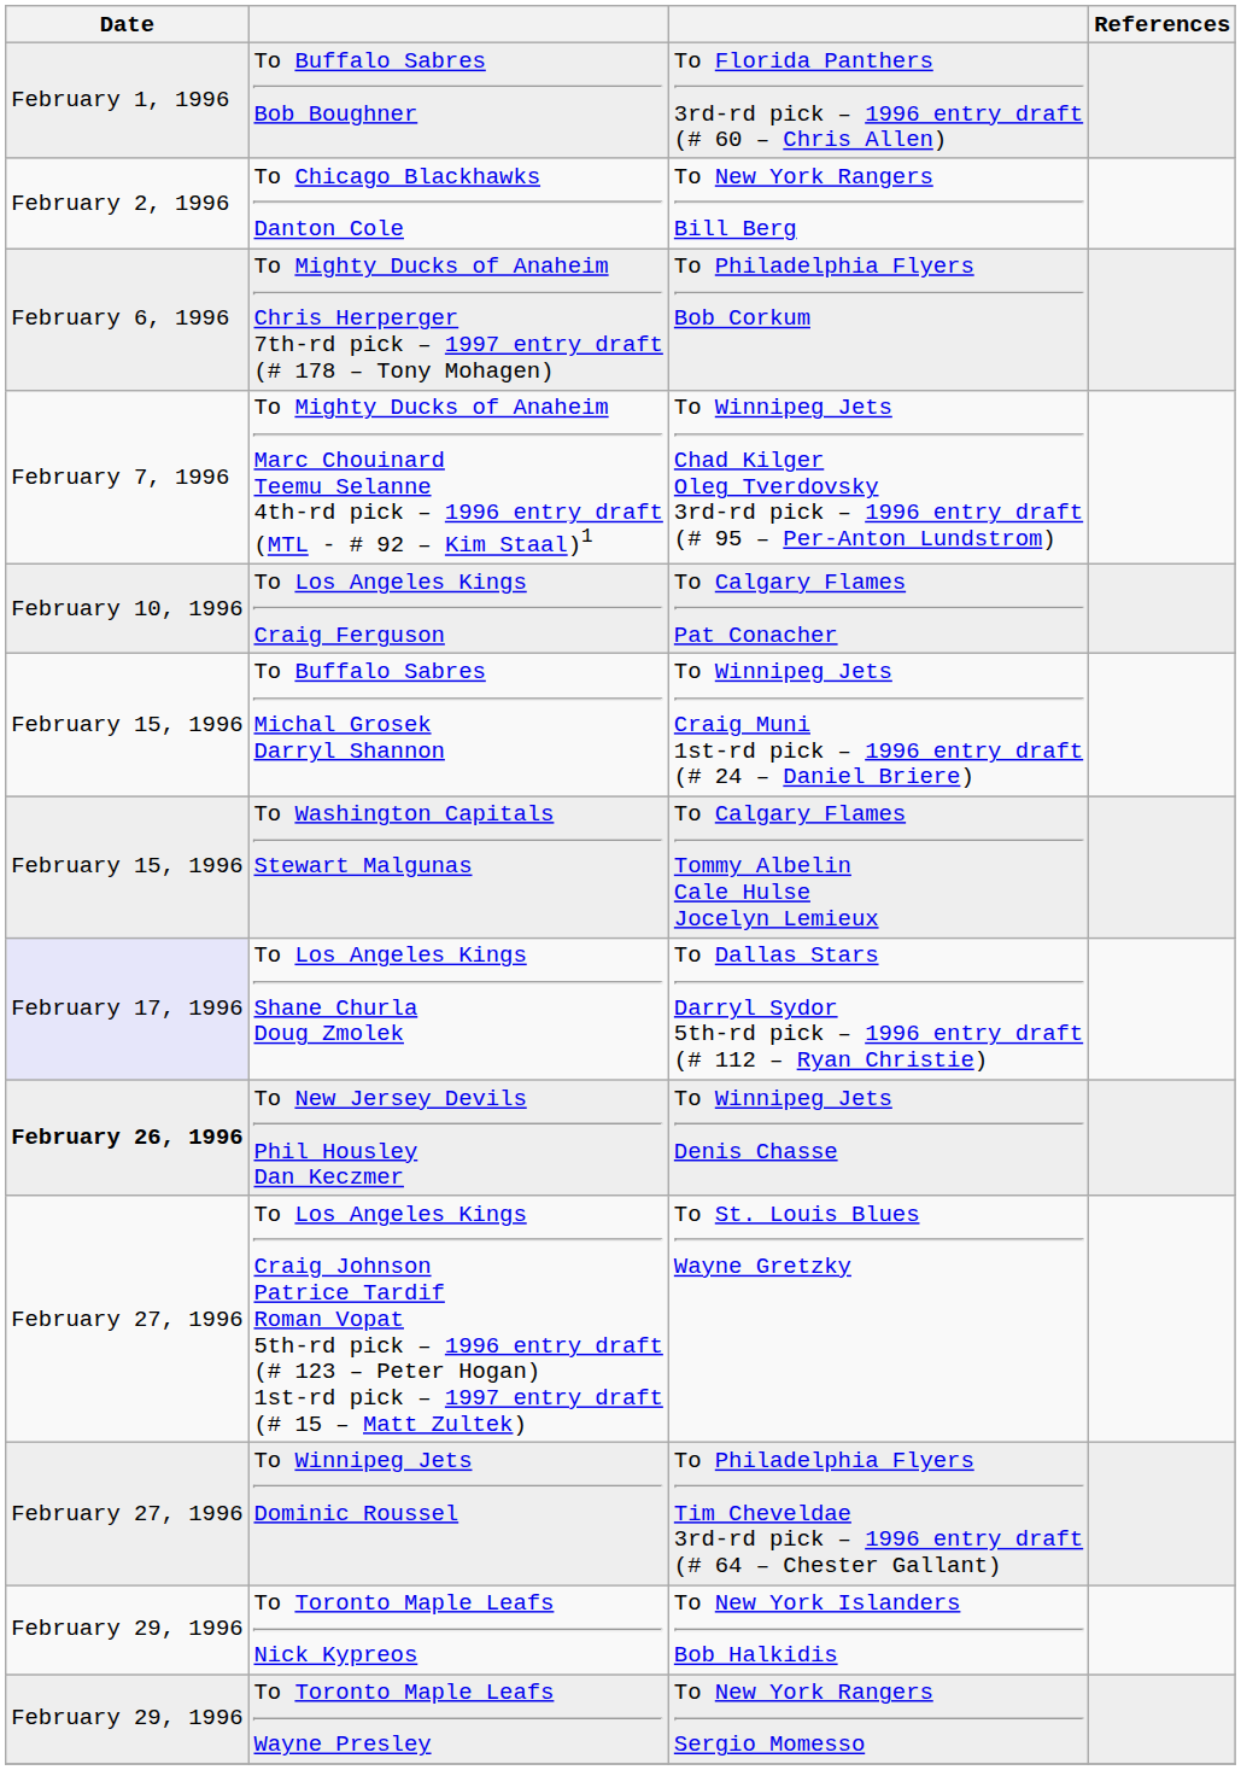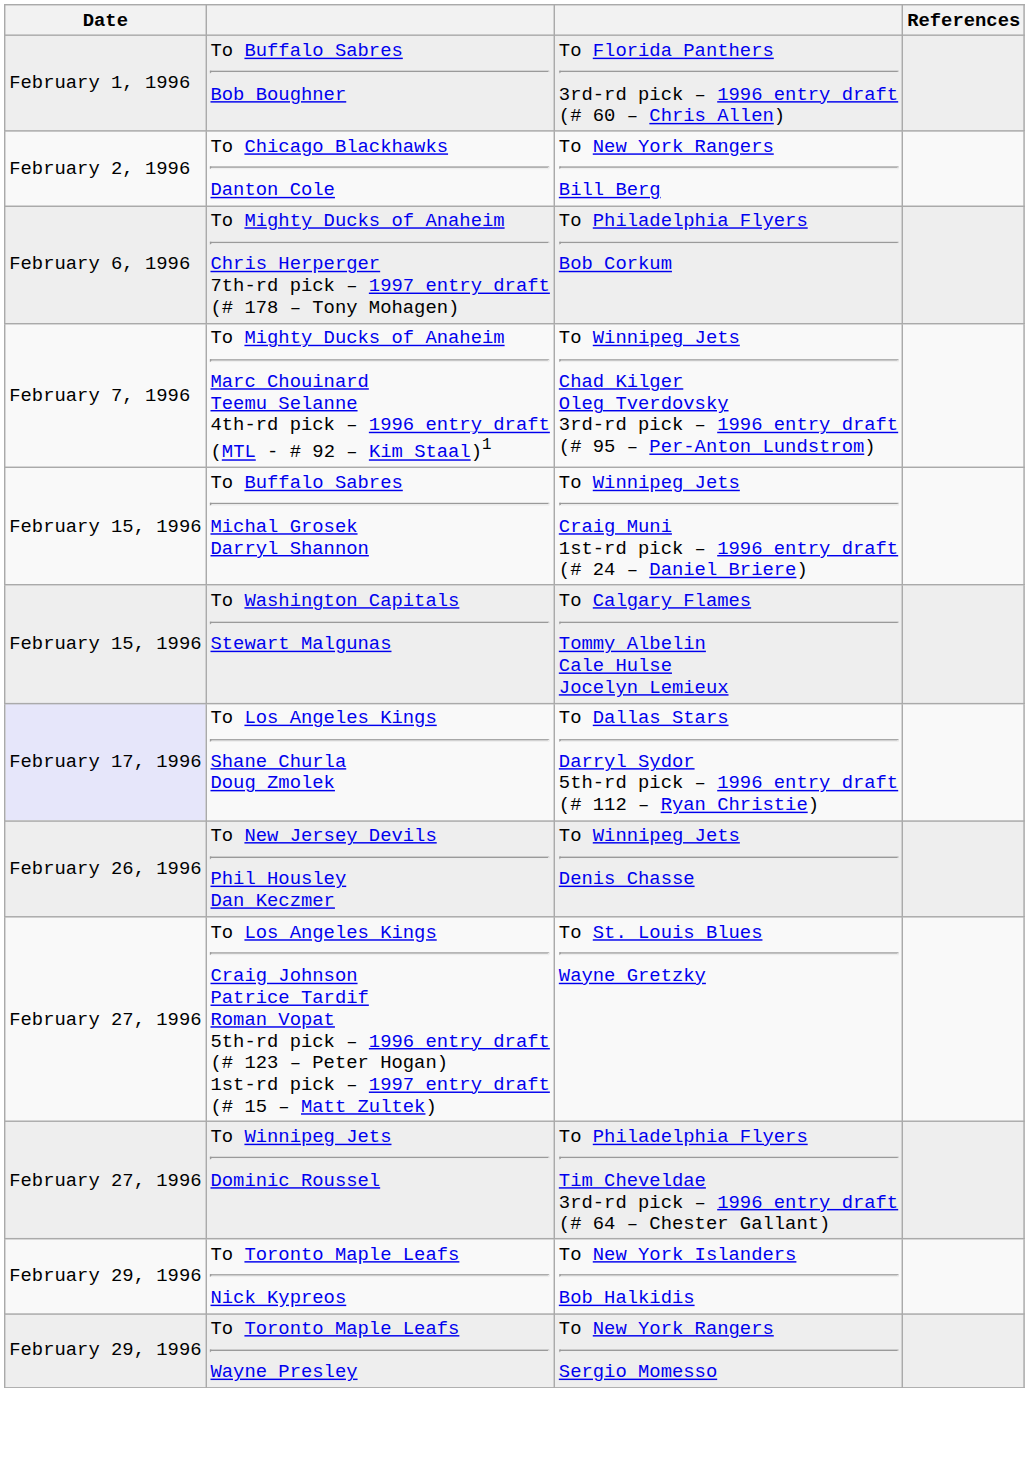- row: February 10, 1996 | To Los Angeles Kings Craig Ferguson | To Calgary Flames Pat Conacher
To New Jersey Devils Phil Housley Dan Keczmer | Date: bold -> normal
